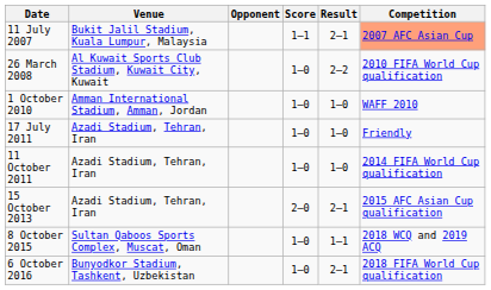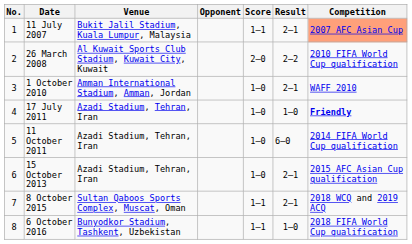+ column: No. | 1 | 2 | 3 | 4 | 5 | 6 | 7 | 8
26 March 2008 | Score: 1–0 -> 2–0
1 October 2010 | Result: 1–0 -> 2–1
17 July 2011 | Competition: normal -> bold
11 October 2011 | Result: 1–0 -> 6–0
15 October 2013 | Score: 2–0 -> 1–0
8 October 2015 | Score: 1–0 -> 1–1
8 October 2015 | Result: 1–1 -> 2–1
6 October 2016 | Score: 1–0 -> 1–1
6 October 2016 | Result: 2–1 -> 1–0
